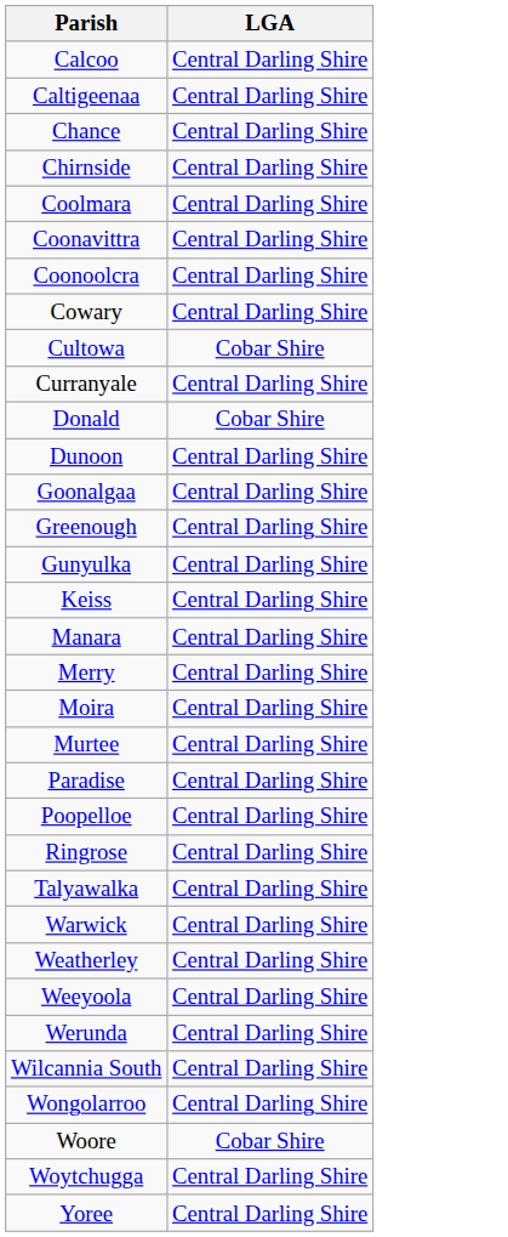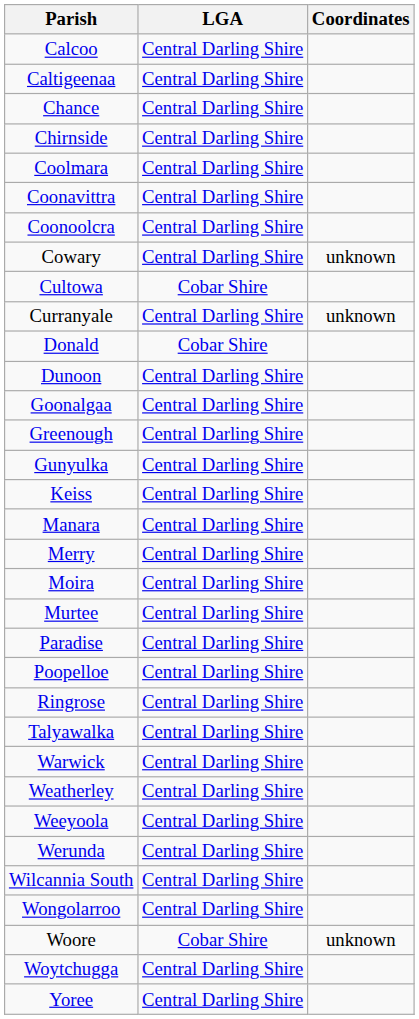+ column: Coordinates | unknown | unknown | unknown
